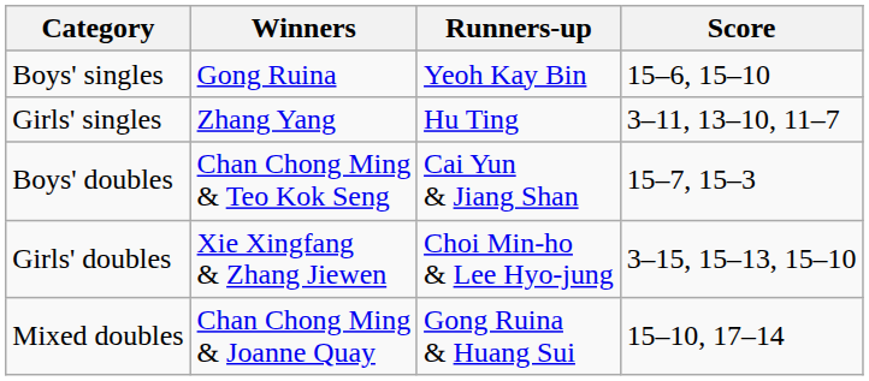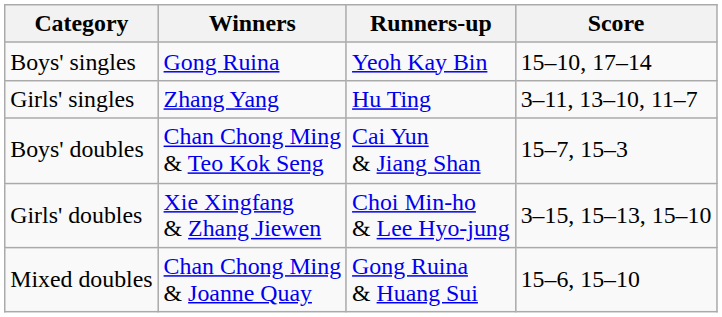Boys' singles | Score: 15–6, 15–10 -> 15–10, 17–14
Mixed doubles | Score: 15–10, 17–14 -> 15–6, 15–10
